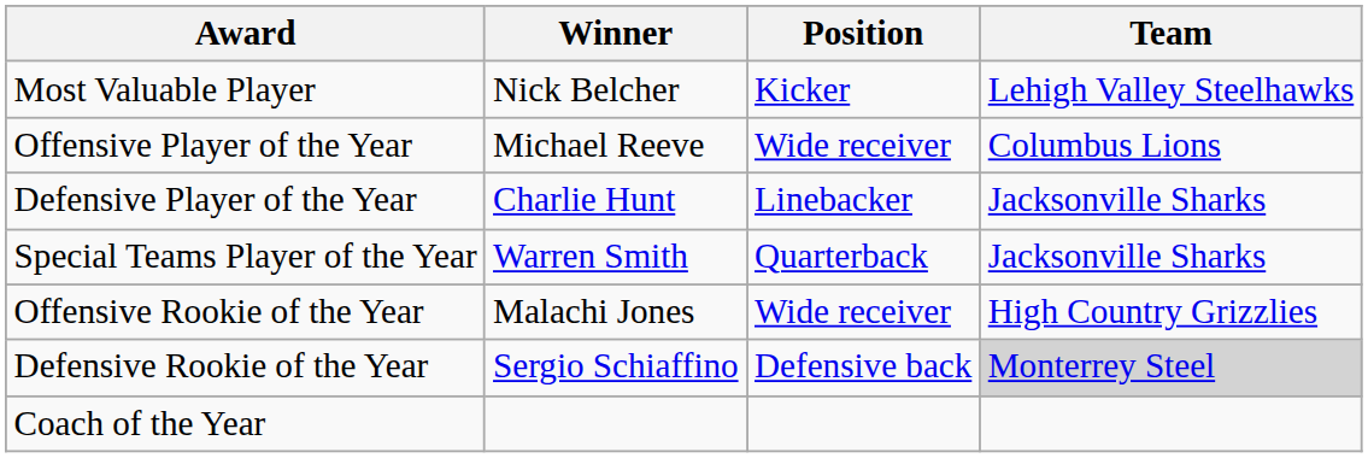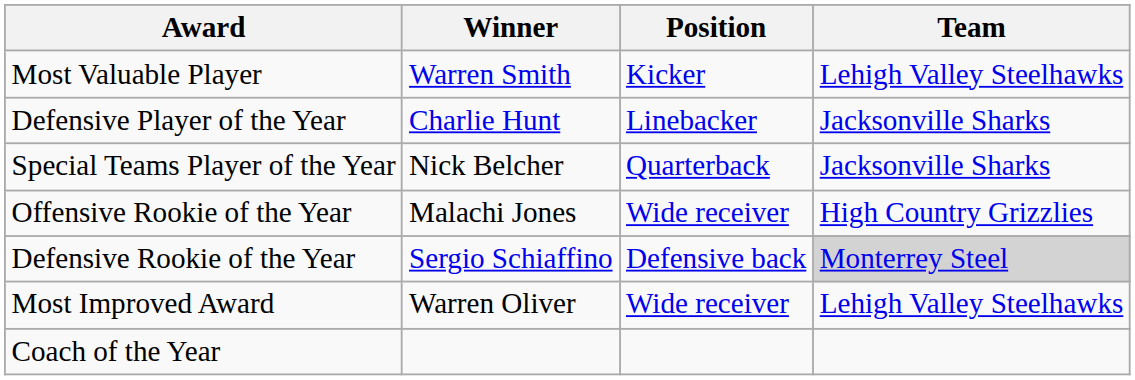Most Valuable Player | Winner: Nick Belcher -> Warren Smith
- row: Offensive Player of the Year | Michael Reeve | Wide receiver | Columbus Lions
Special Teams Player of the Year | Winner: Warren Smith -> Nick Belcher
+ row: Most Improved Award | Warren Oliver | Wide receiver | Lehigh Valley Steelhawks
